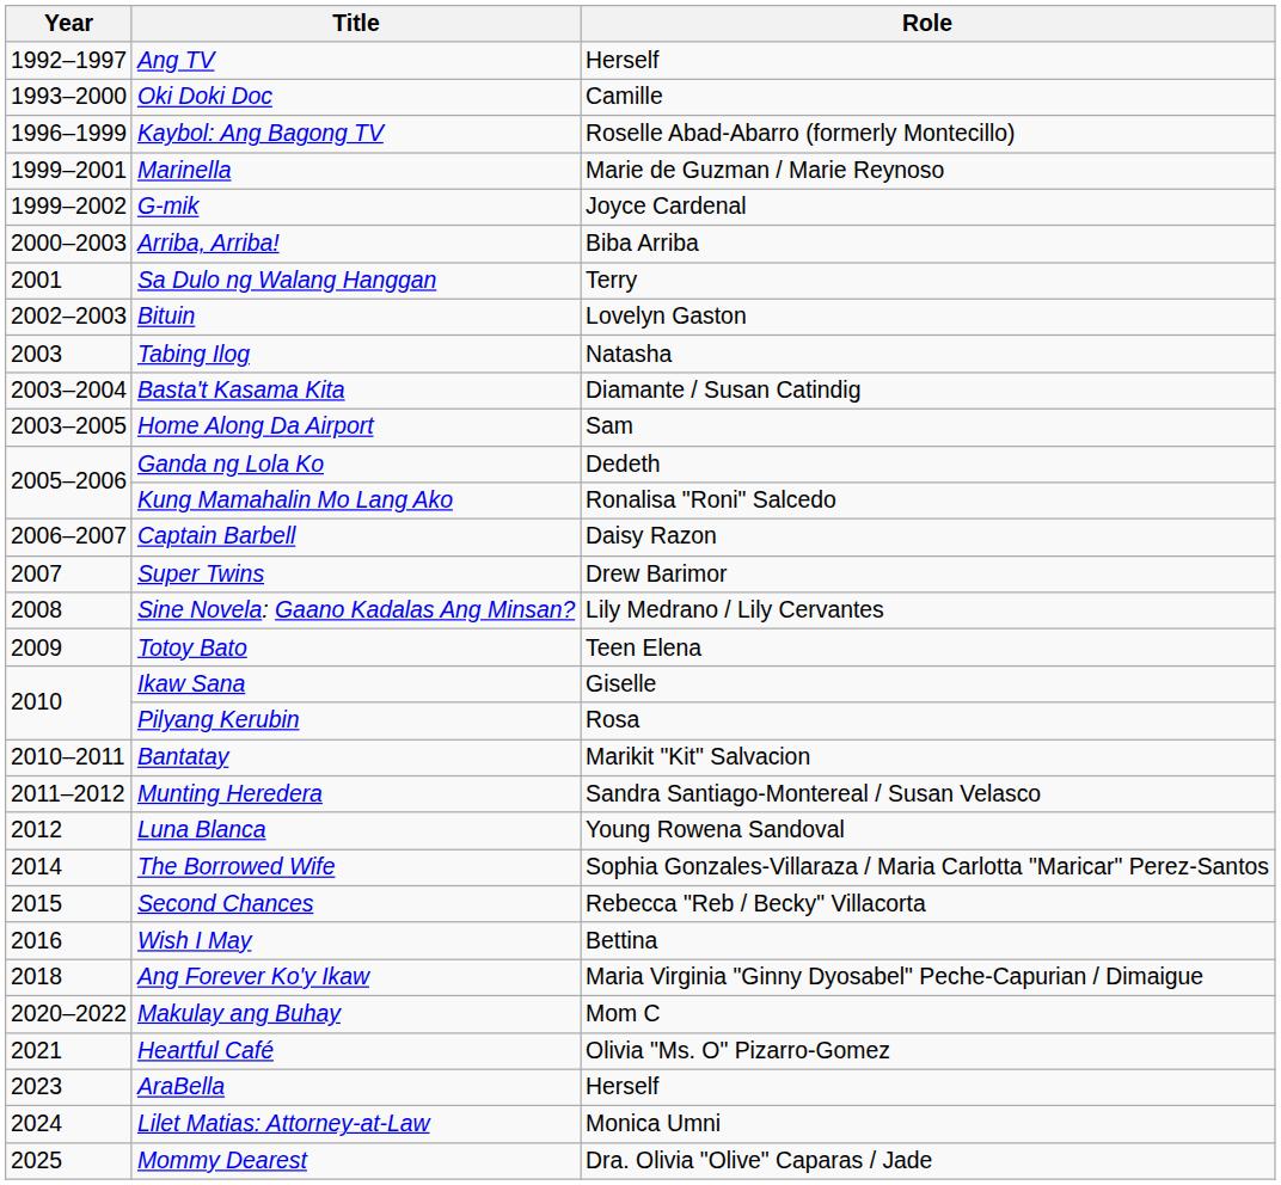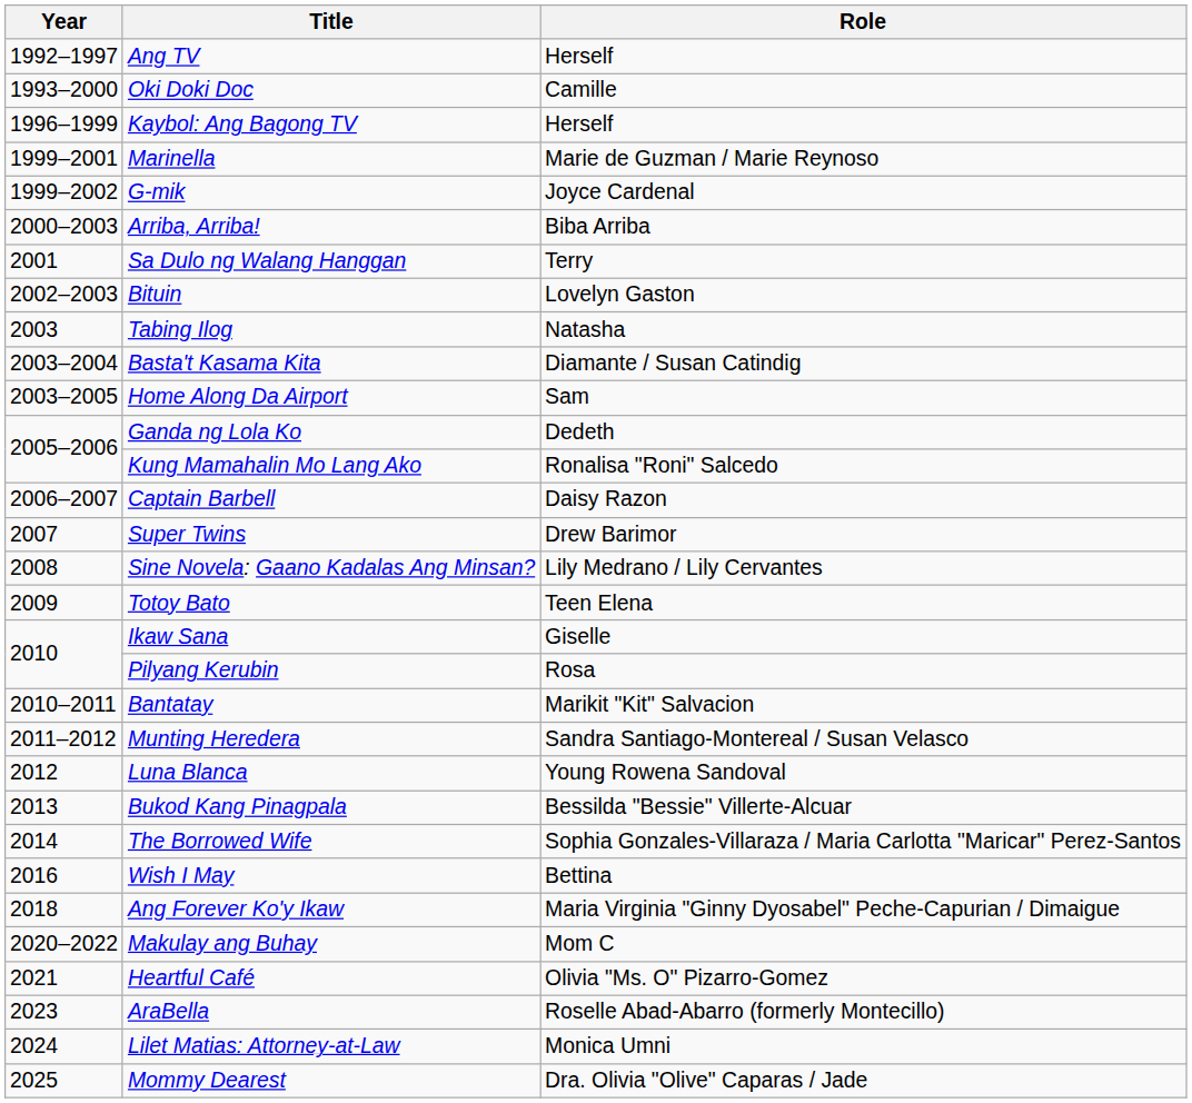Kaybol: Ang Bagong TV | Role: Roselle Abad-Abarro (formerly Montecillo) -> Herself
+ row: 2013 | Bukod Kang Pinagpala | Bessilda "Bessie" Villerte-Alcuar
- row: 2015 | Second Chances | Rebecca "Reb / Becky" Villacorta
AraBella | Role: Herself -> Roselle Abad-Abarro (formerly Montecillo)
